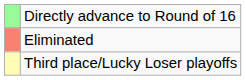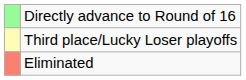rows swapped: Third place/Lucky Loser playoffs <-> Eliminated
